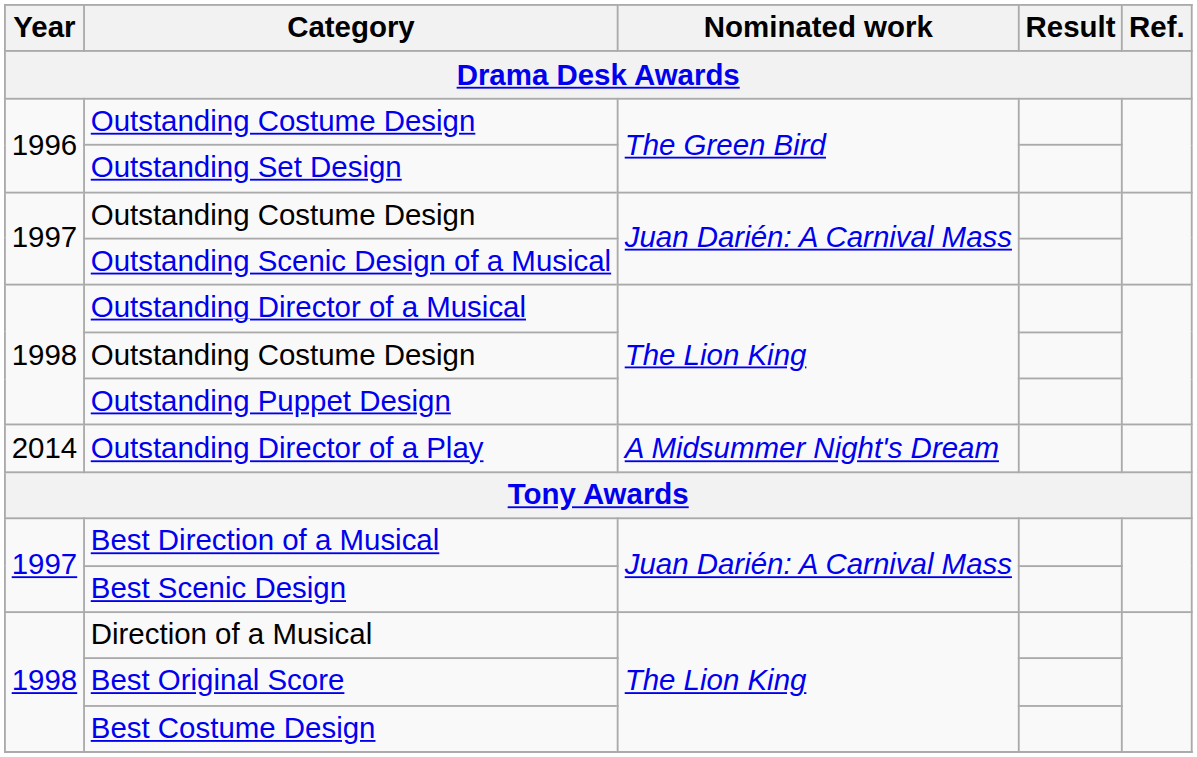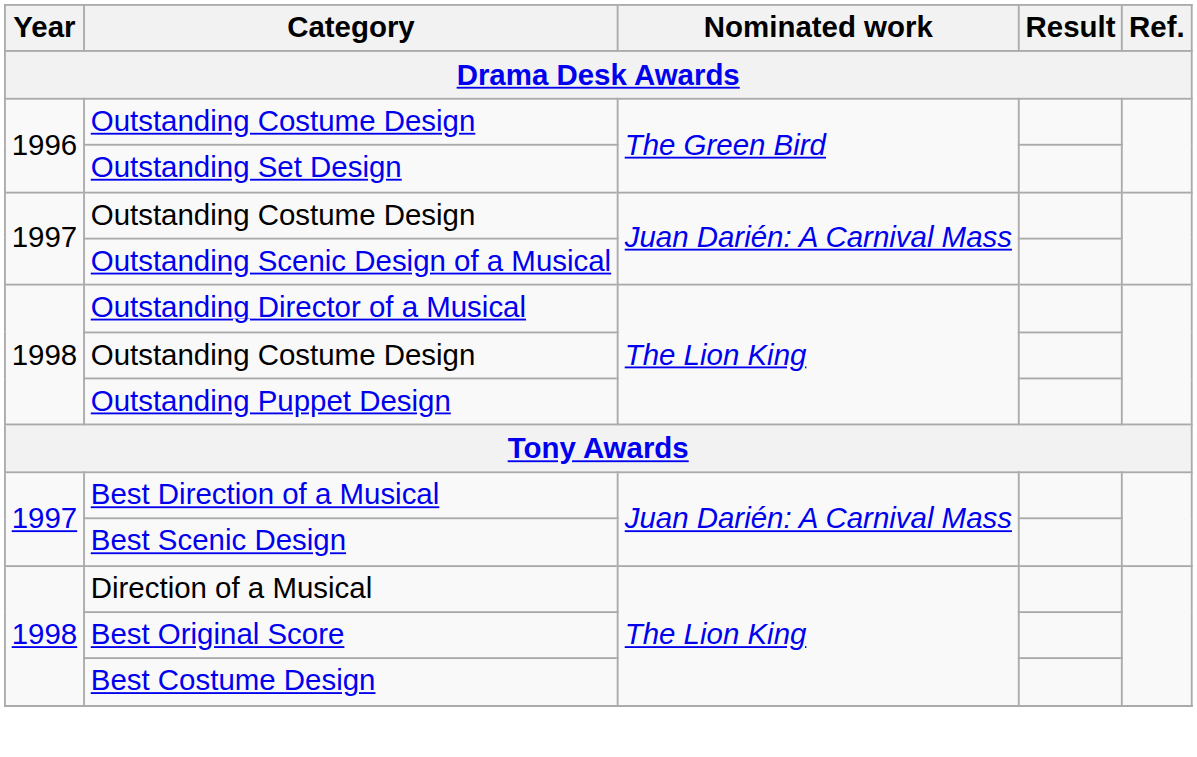- row: 2014 | Outstanding Director of a Play | A Midsummer Night's Dream
